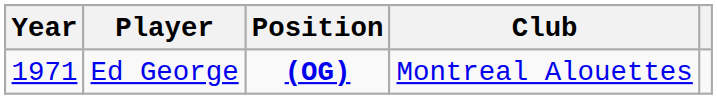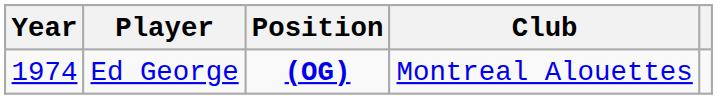Ed George | Year: 1971 -> 1974
